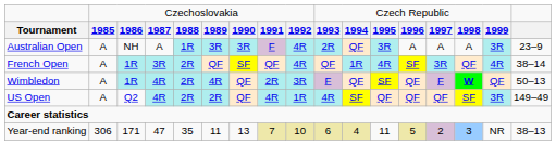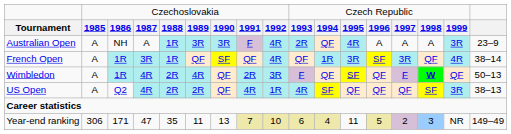Australian Open | column 12: 3R -> 4R
French Open | column 5: 2R -> 1R
French Open | column 12: 4R -> 3R
US Open | column 17: 149–49 -> 38–13
Year-end ranking | column 17: 38–13 -> 149–49
